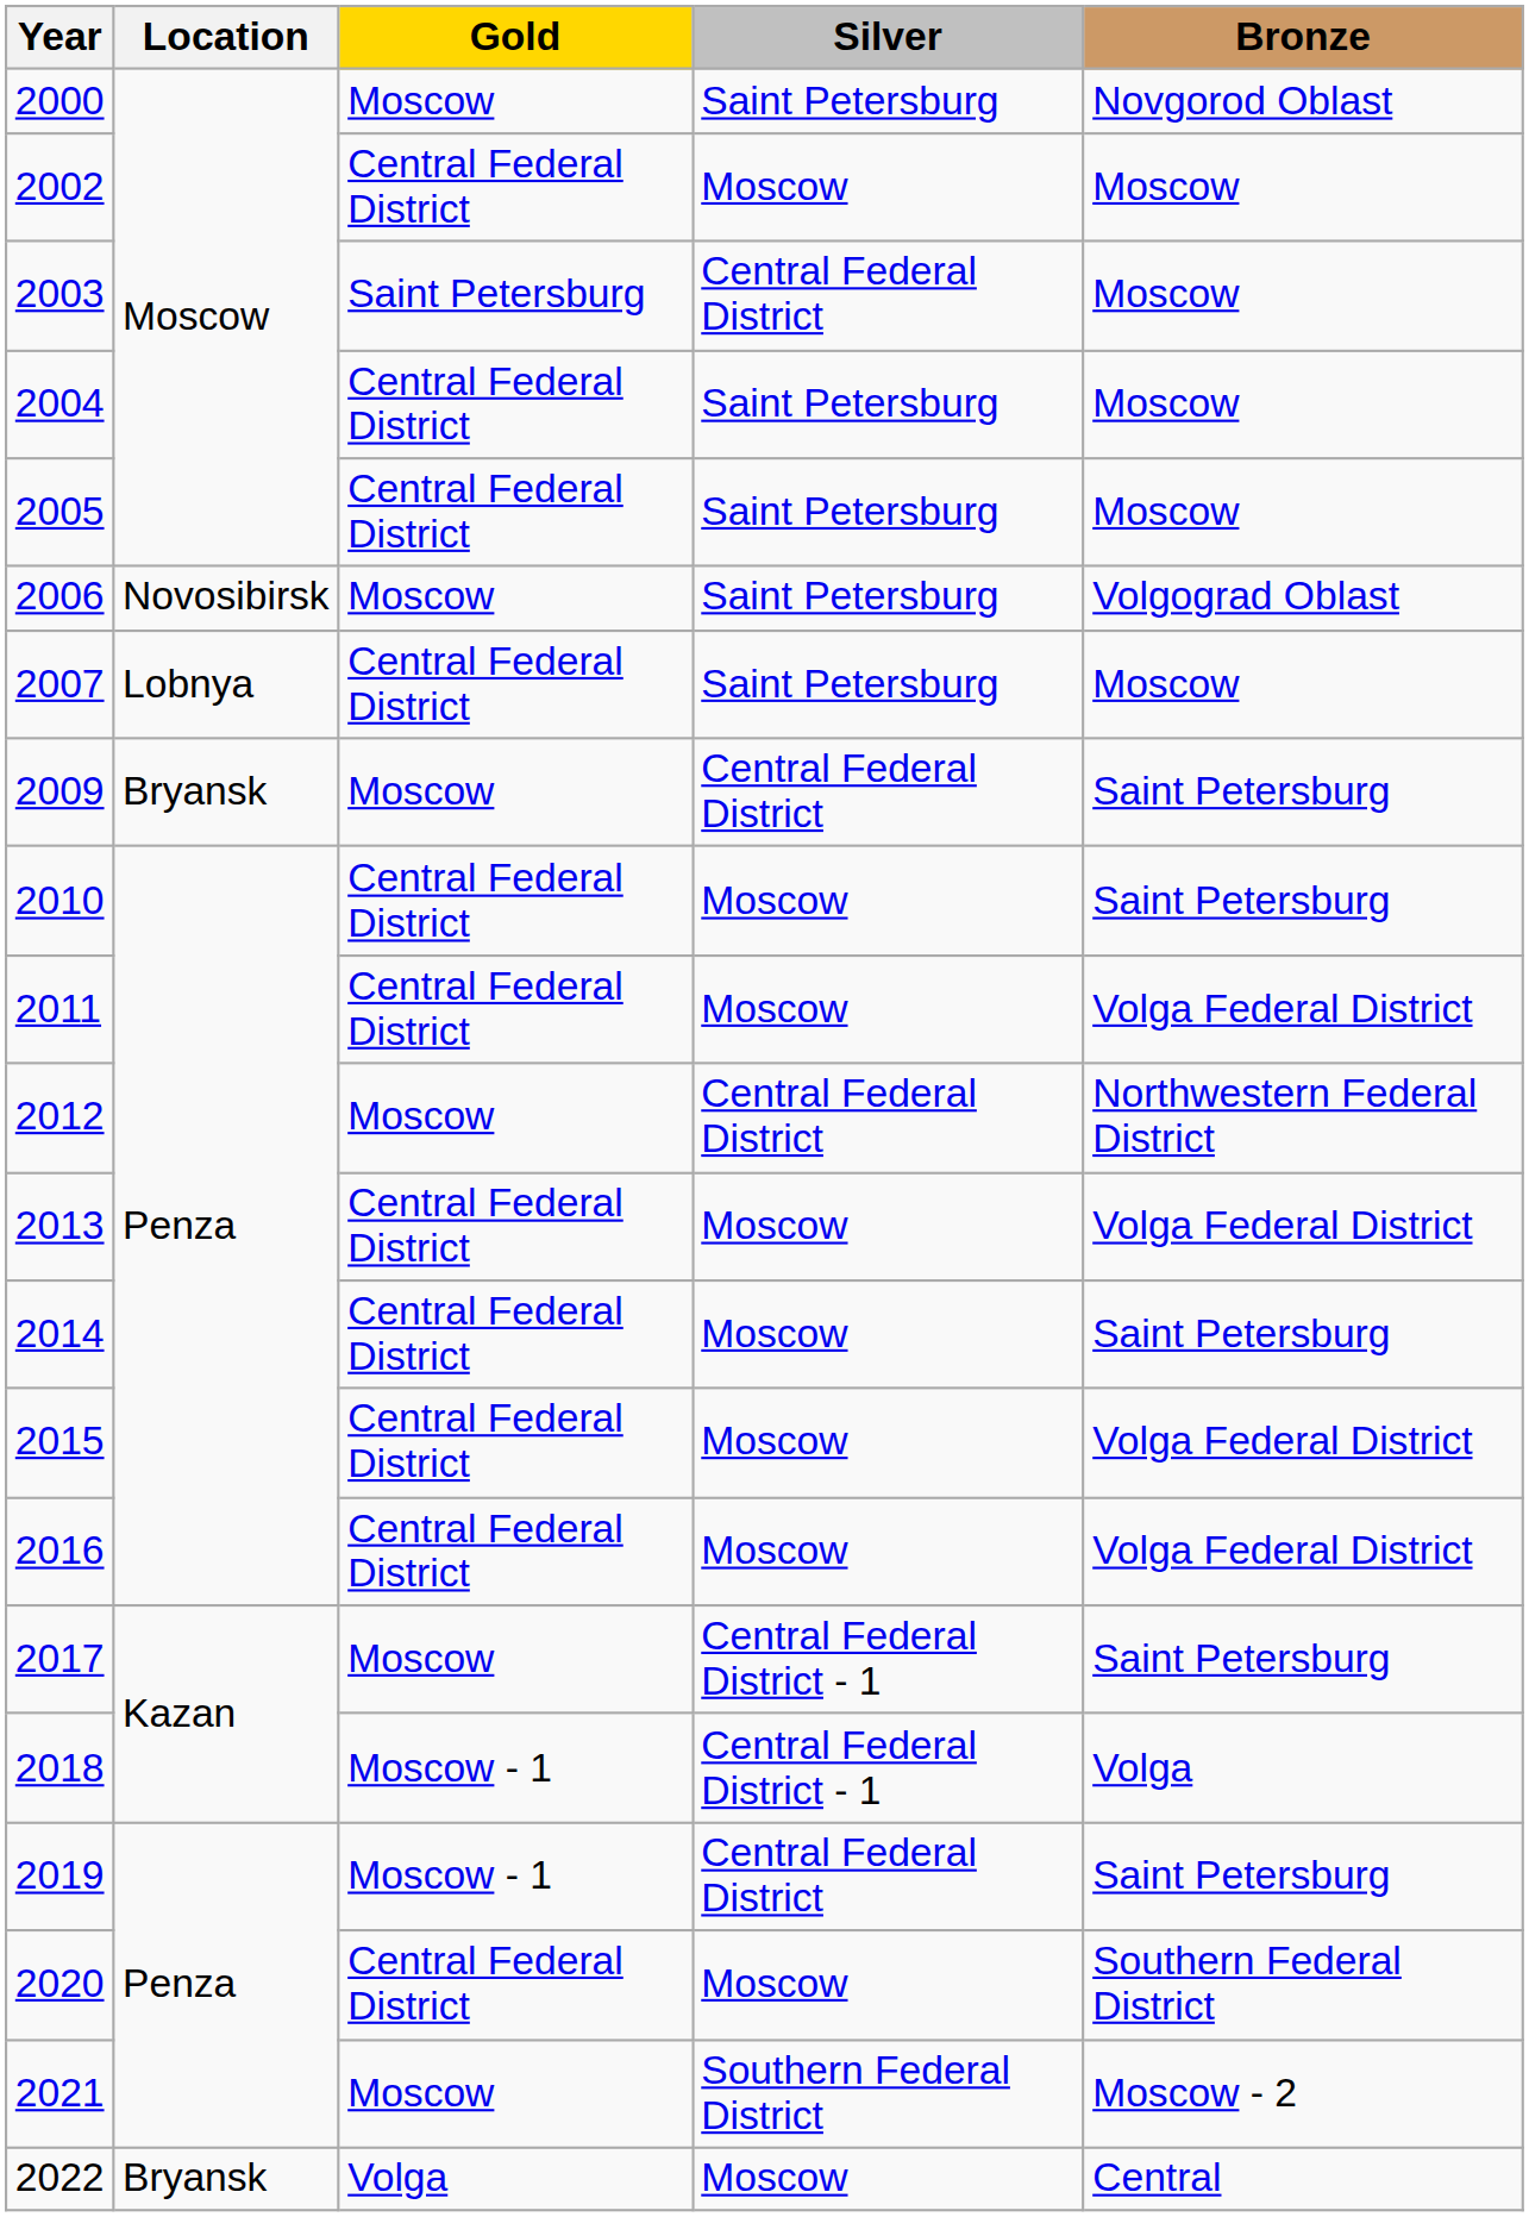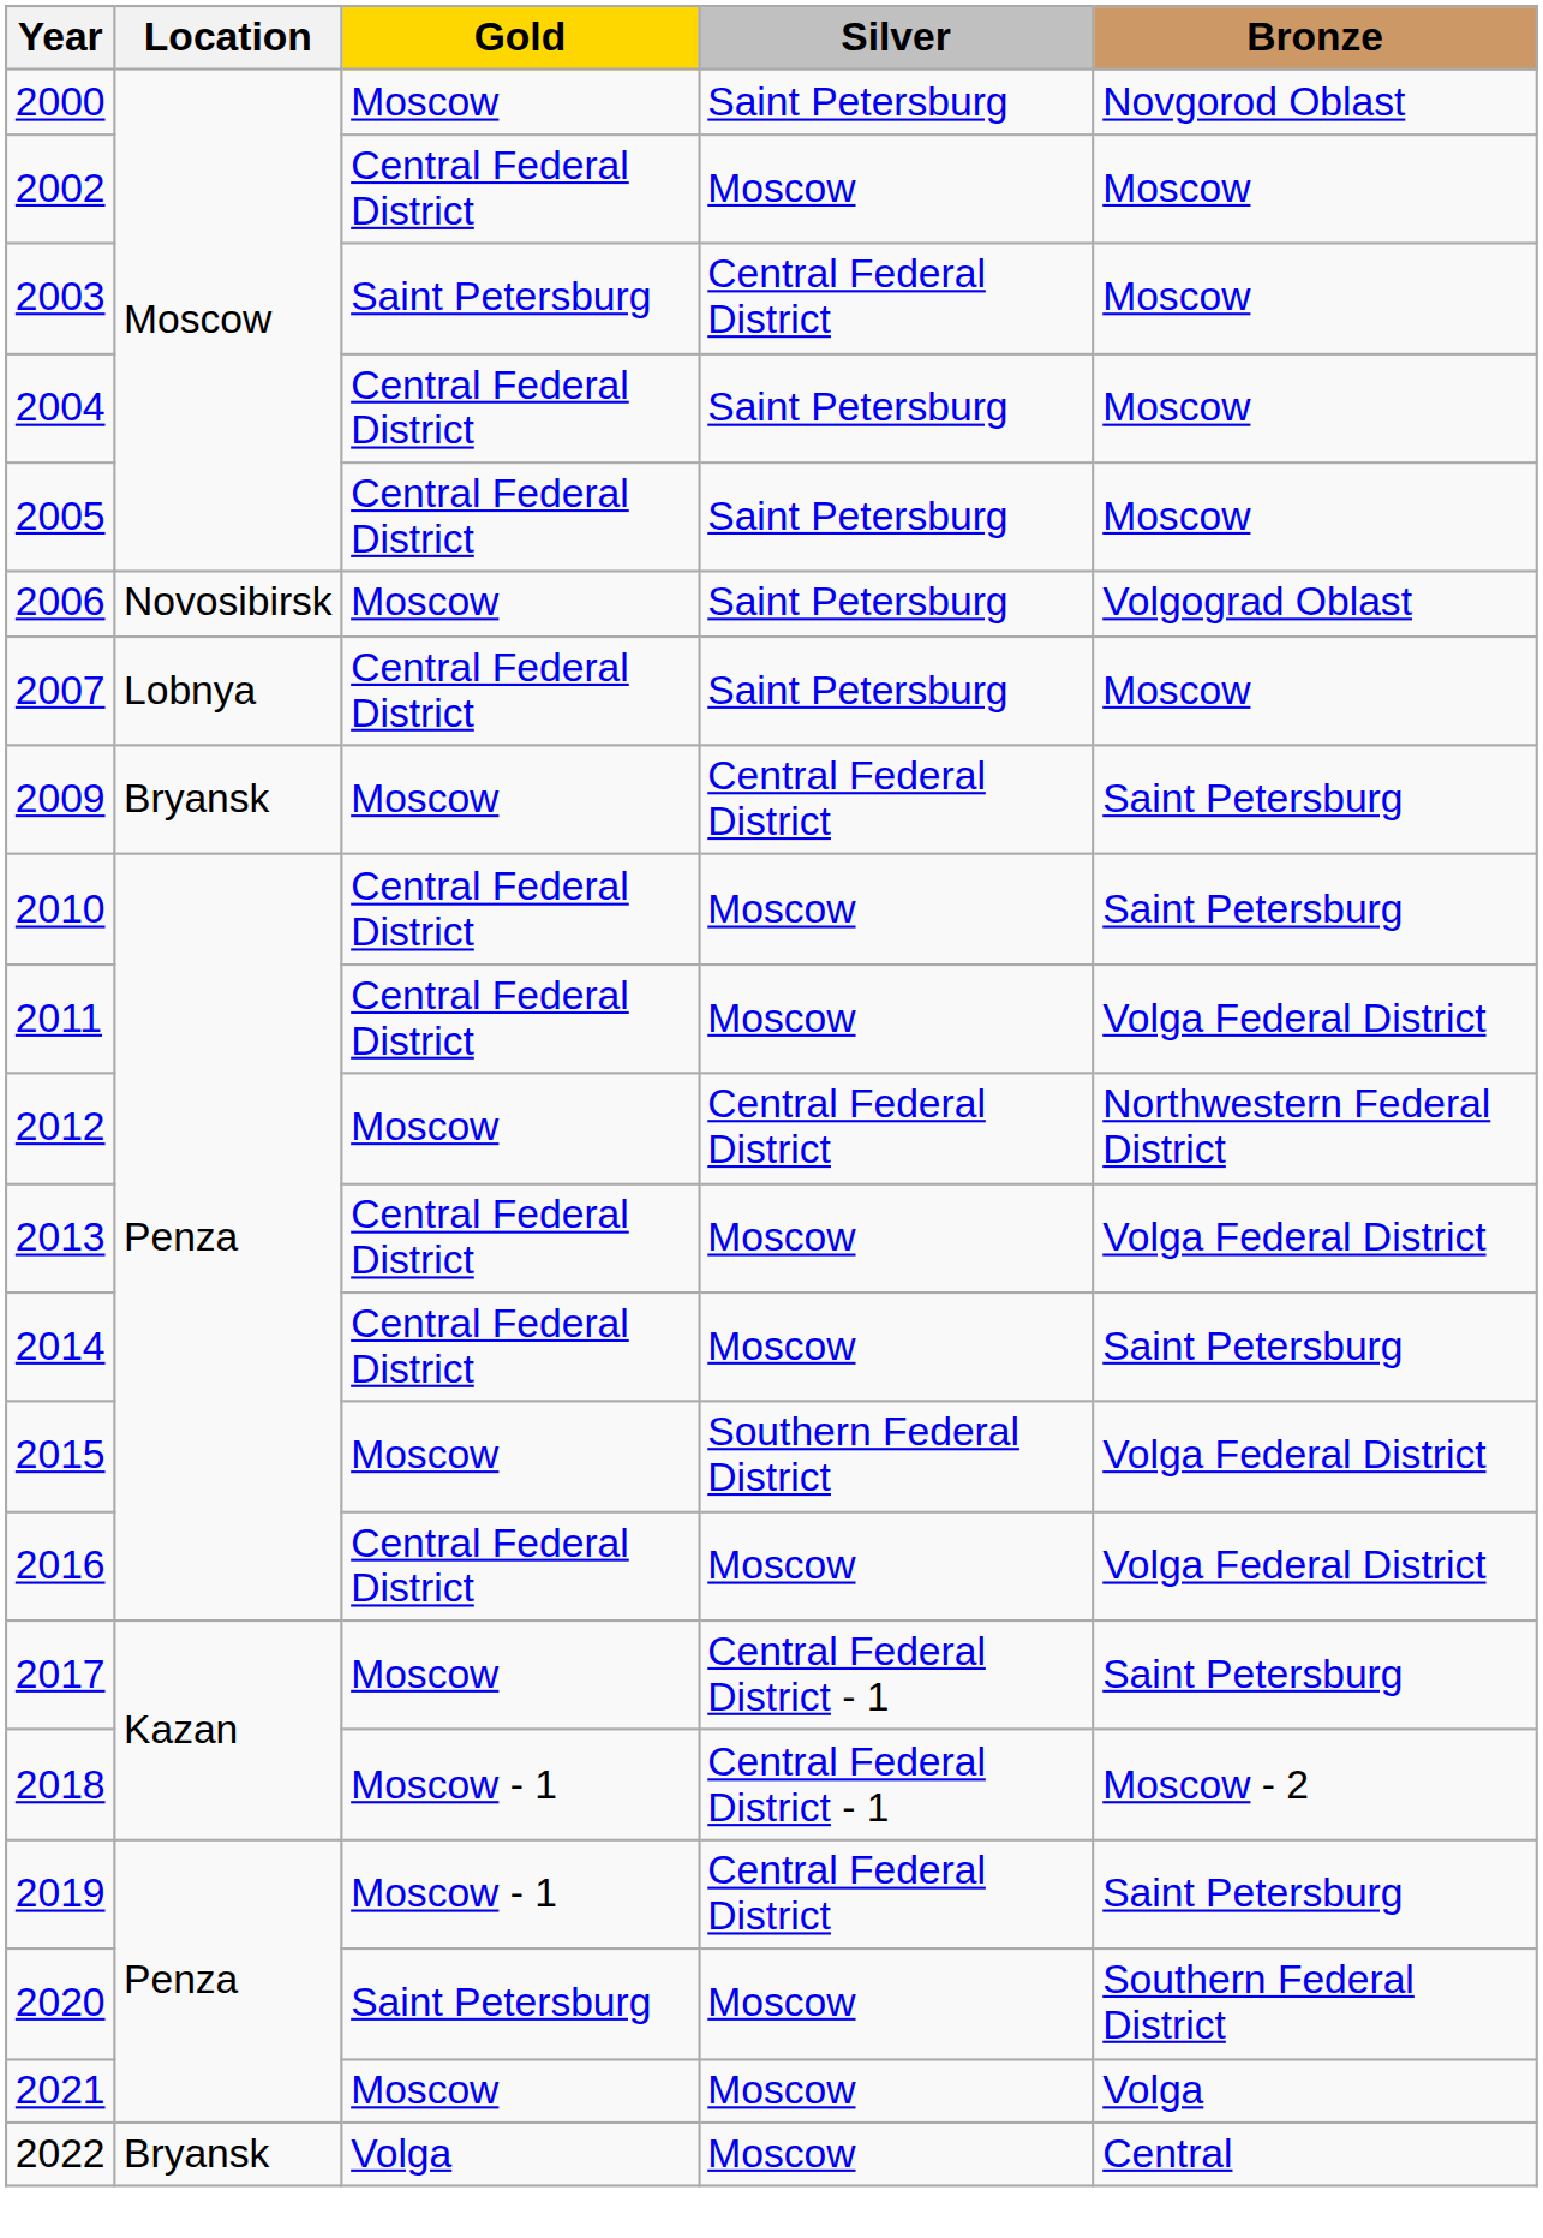2015 | Gold: Central Federal District -> Moscow
2015 | Silver: Moscow -> Southern Federal District
2018 | Bronze: Volga -> Moscow - 2
2020 | Gold: Central Federal District -> Saint Petersburg
2021 | Silver: Southern Federal District -> Moscow
2021 | Bronze: Moscow - 2 -> Volga
